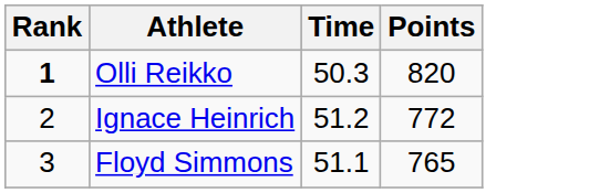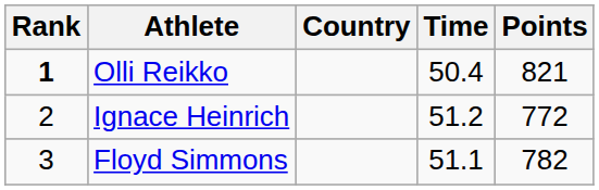+ column: Country
Olli Reikko | Time: 50.3 -> 50.4
Olli Reikko | Points: 820 -> 821
Floyd Simmons | Points: 765 -> 782
